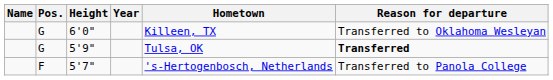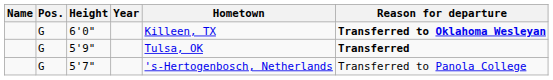6'0" | Reason for departure: normal -> bold
5'7" | Pos.: F -> G
